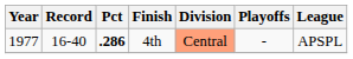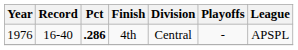4th | Year: 1977 -> 1976
4th | Division: lightsalmon background -> no background
